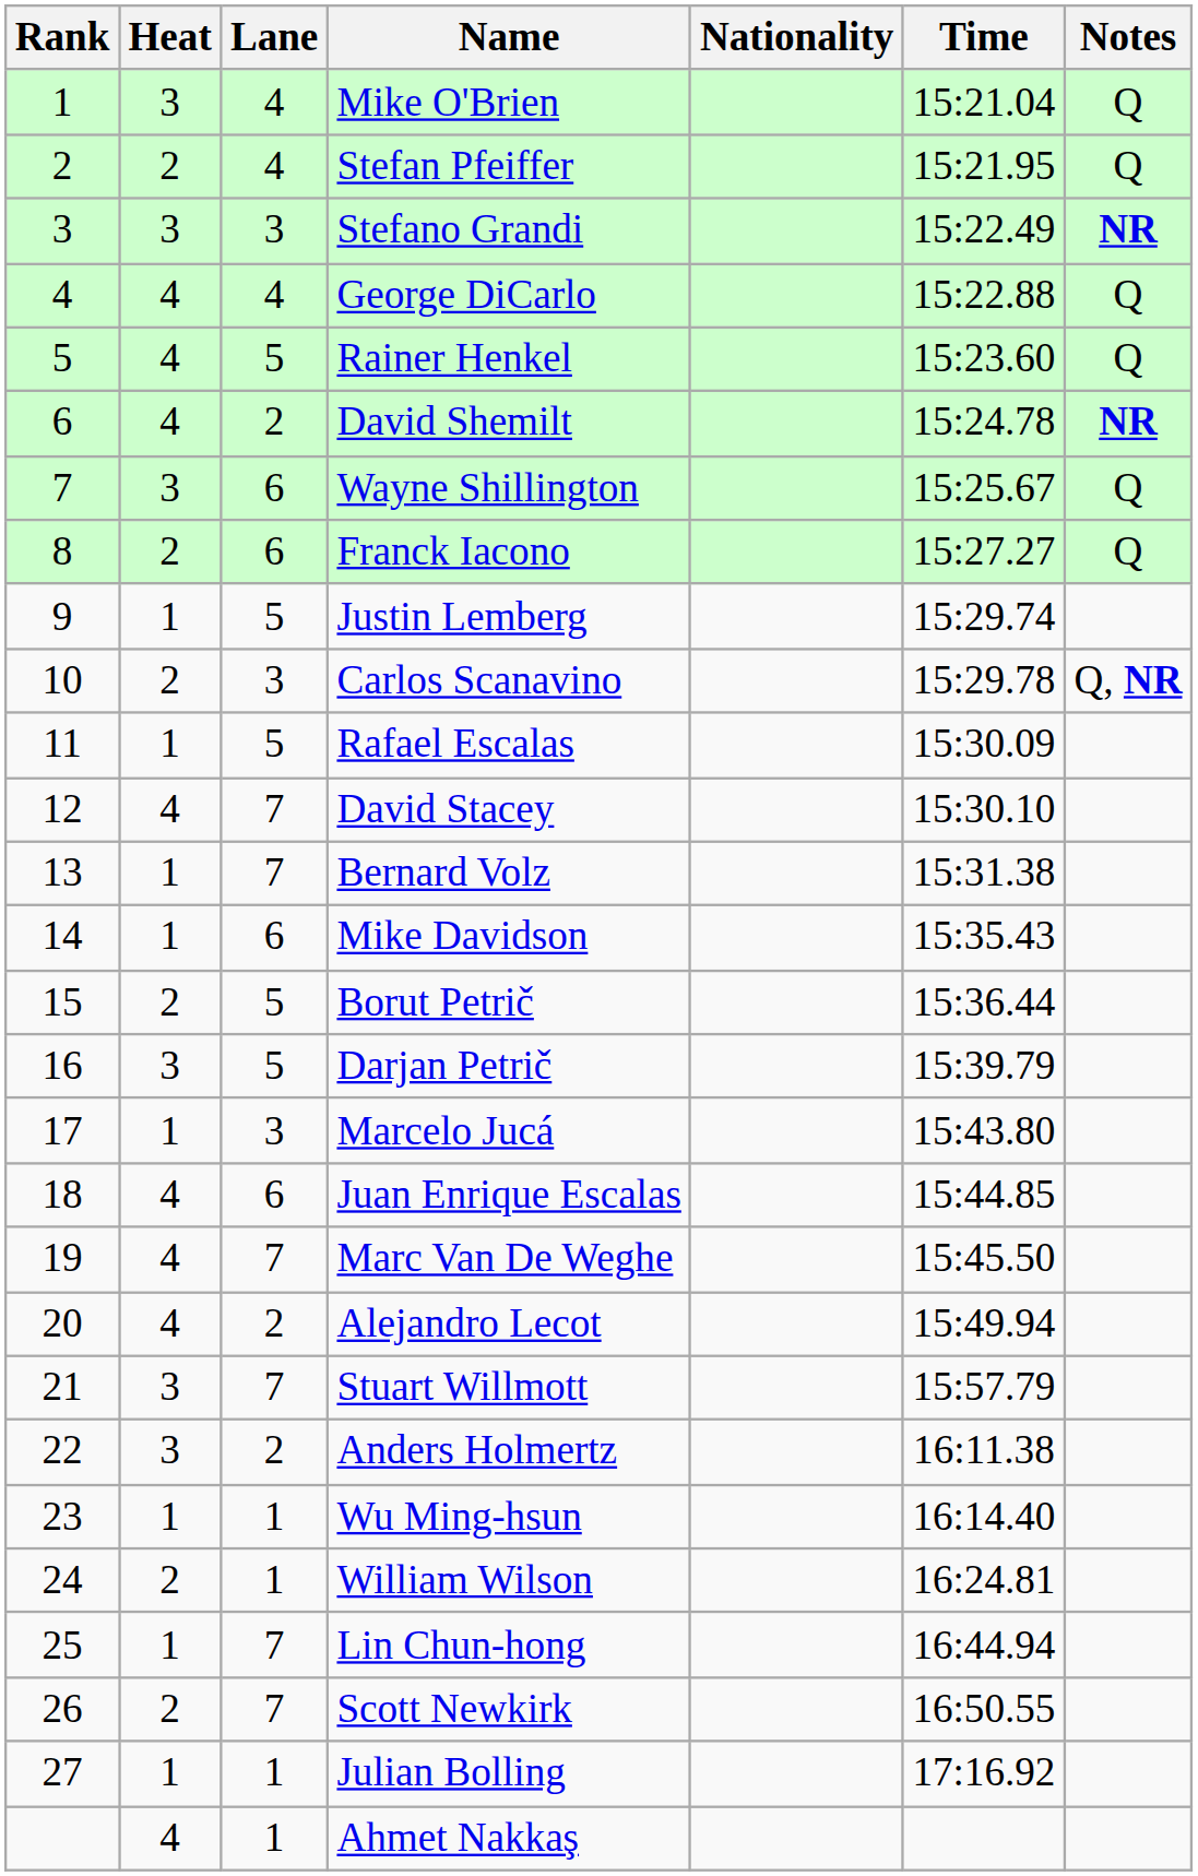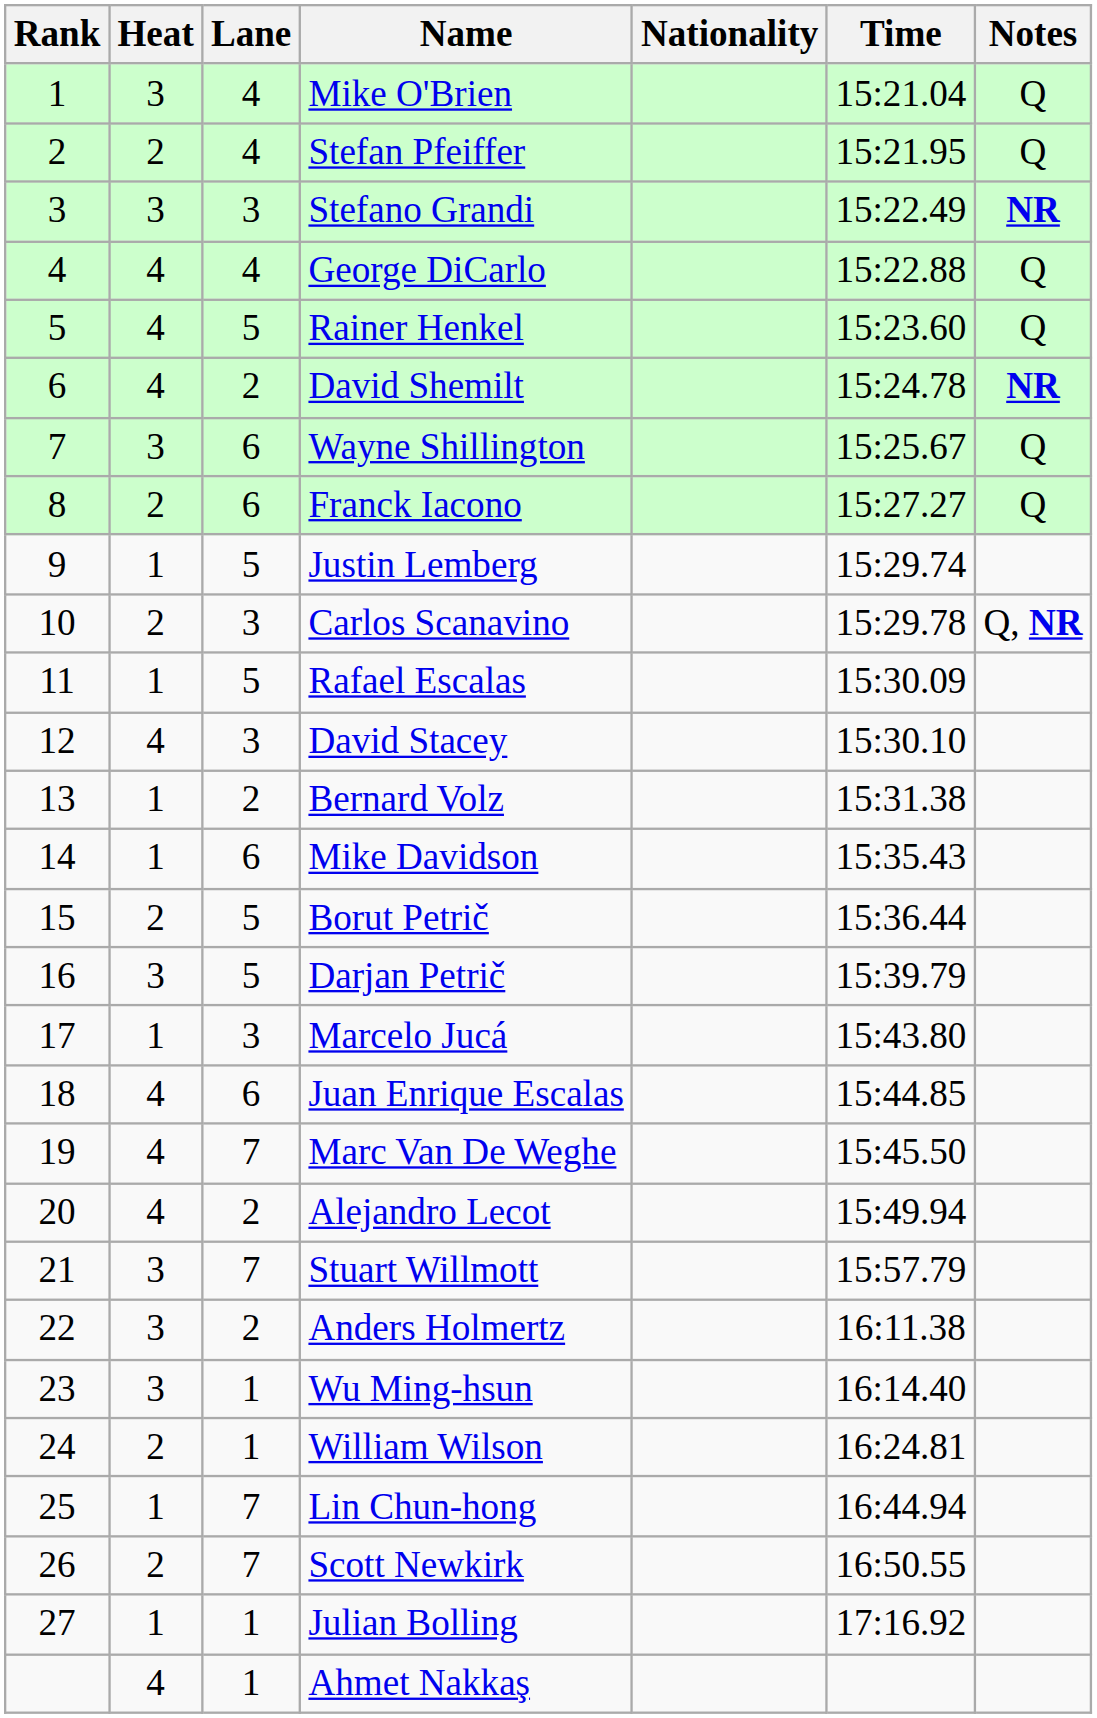David Stacey | Lane: 7 -> 3
Bernard Volz | Lane: 7 -> 2
Wu Ming-hsun | Heat: 1 -> 3
